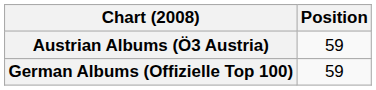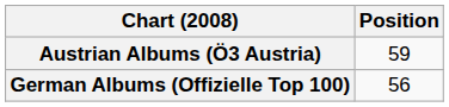German Albums (Offizielle Top 100) | Position: 59 -> 56
